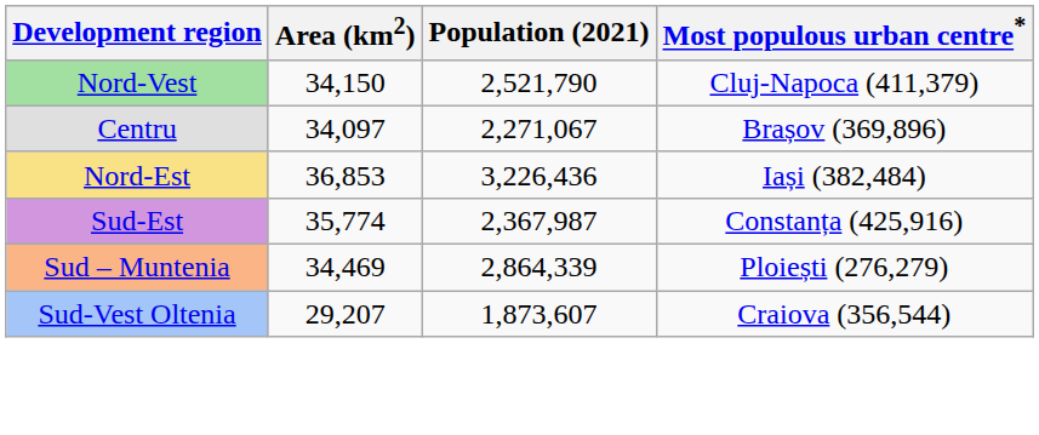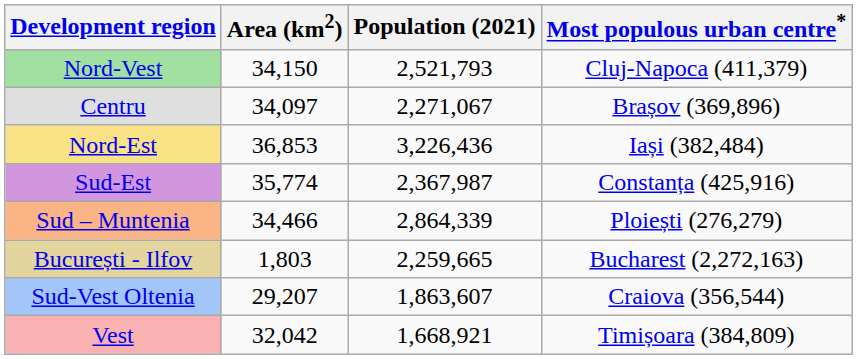Nord-Vest | Population (2021): 2,521,790 -> 2,521,793
Sud – Muntenia | Area (km2): 34,469 -> 34,466
+ row: București - Ilfov | 1,803 | 2,259,665 | Bucharest (2,272,163)
Sud-Vest Oltenia | Population (2021): 1,873,607 -> 1,863,607
+ row: Vest | 32,042 | 1,668,921 | Timișoara (384,809)
